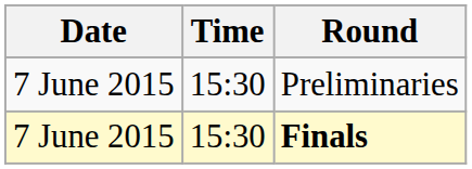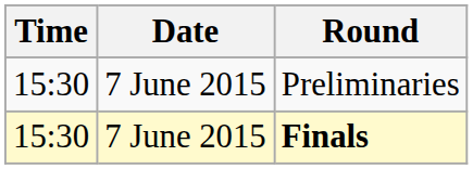columns swapped: Date <-> Time
